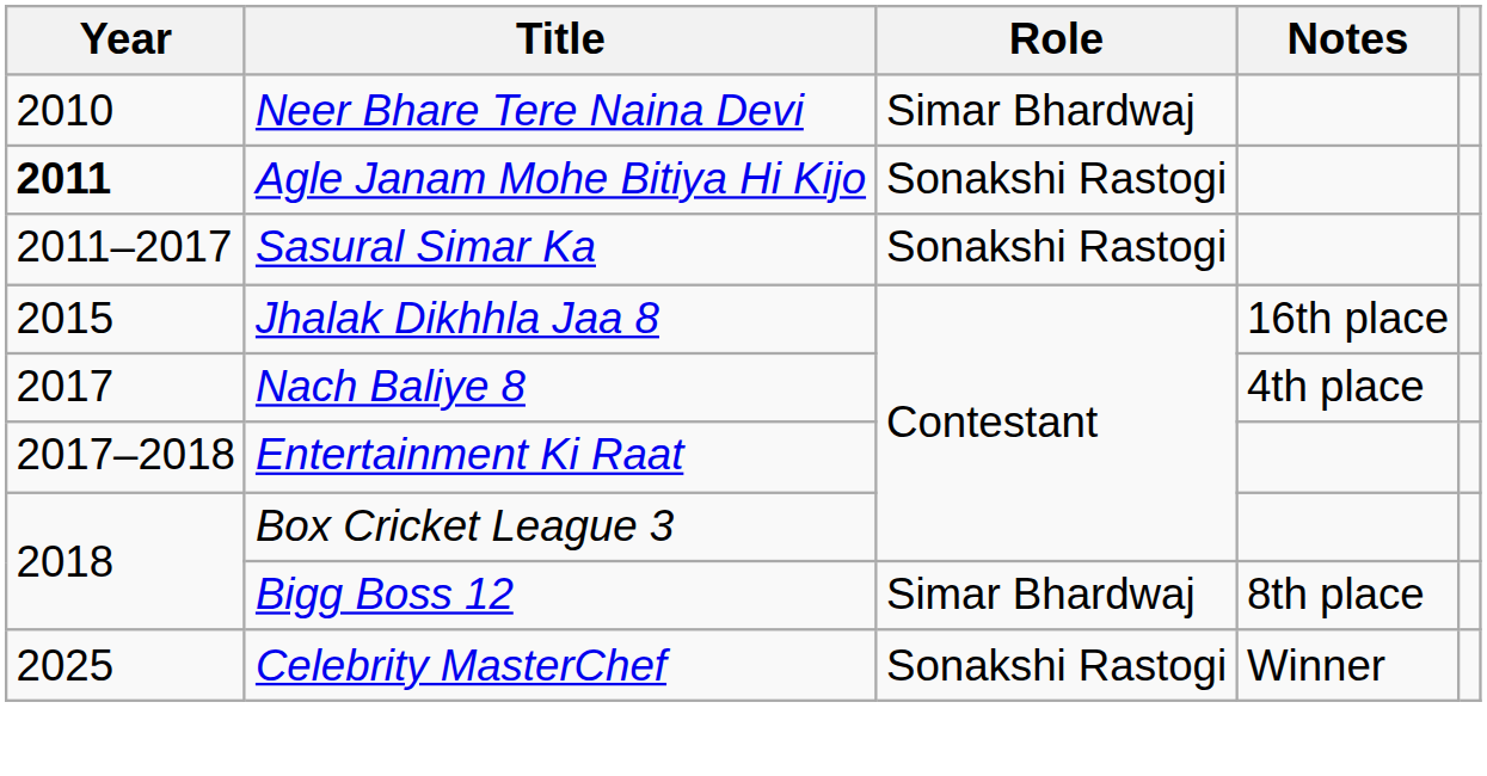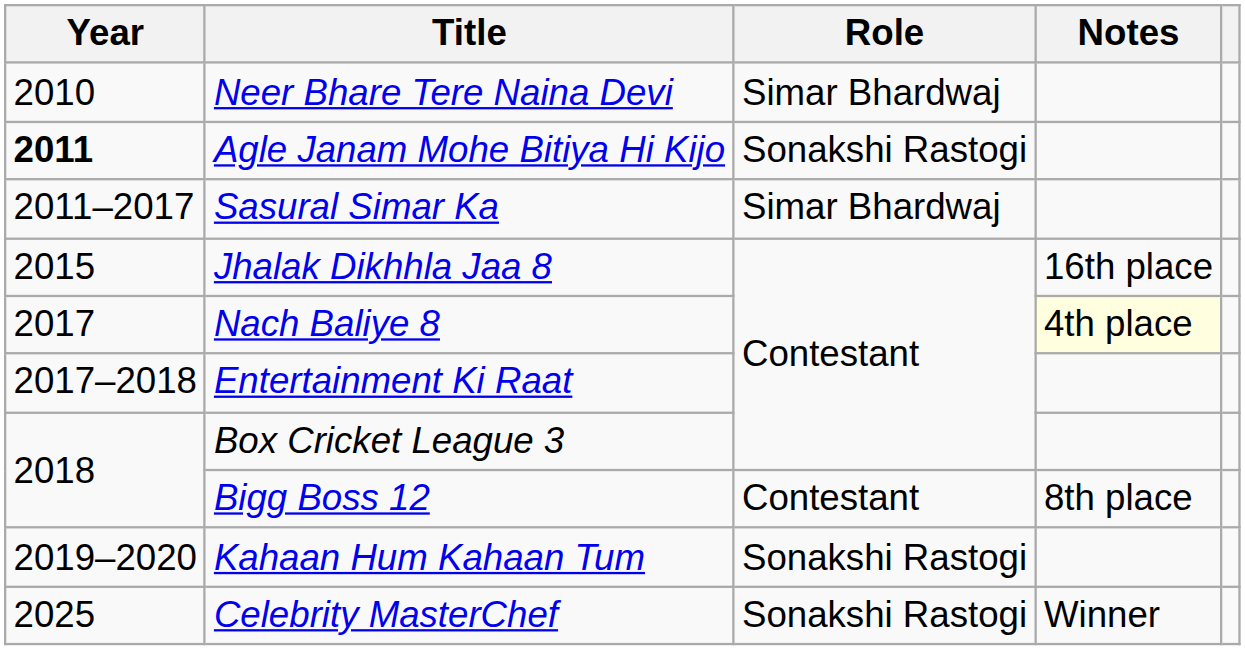Sasural Simar Ka | Role: Sonakshi Rastogi -> Simar Bhardwaj
Nach Baliye 8 | Notes: no background -> lightyellow background
Bigg Boss 12 | Role: Simar Bhardwaj -> Contestant
+ row: 2019–2020 | Kahaan Hum Kahaan Tum | Sonakshi Rastogi
